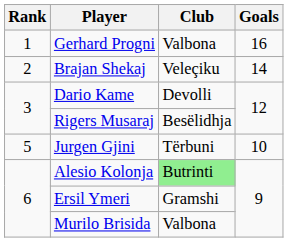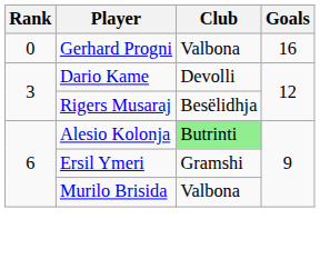Gerhard Progni | Rank: 1 -> 0
- row: 2 | Brajan Shekaj | Veleçiku | 14
- row: 5 | Jurgen Gjini | Tërbuni | 10
